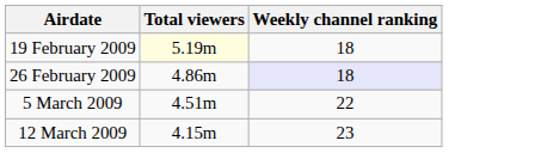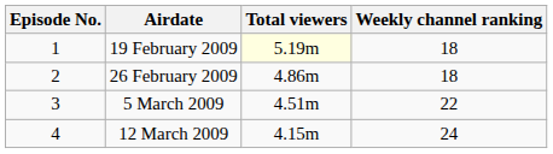+ column: Episode No. | 1 | 2 | 3 | 4
26 February 2009 | Weekly channel ranking: lavender background -> no background
12 March 2009 | Weekly channel ranking: 23 -> 24
